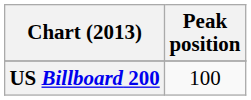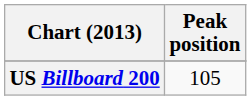US Billboard 200 | Peak position: 100 -> 105
